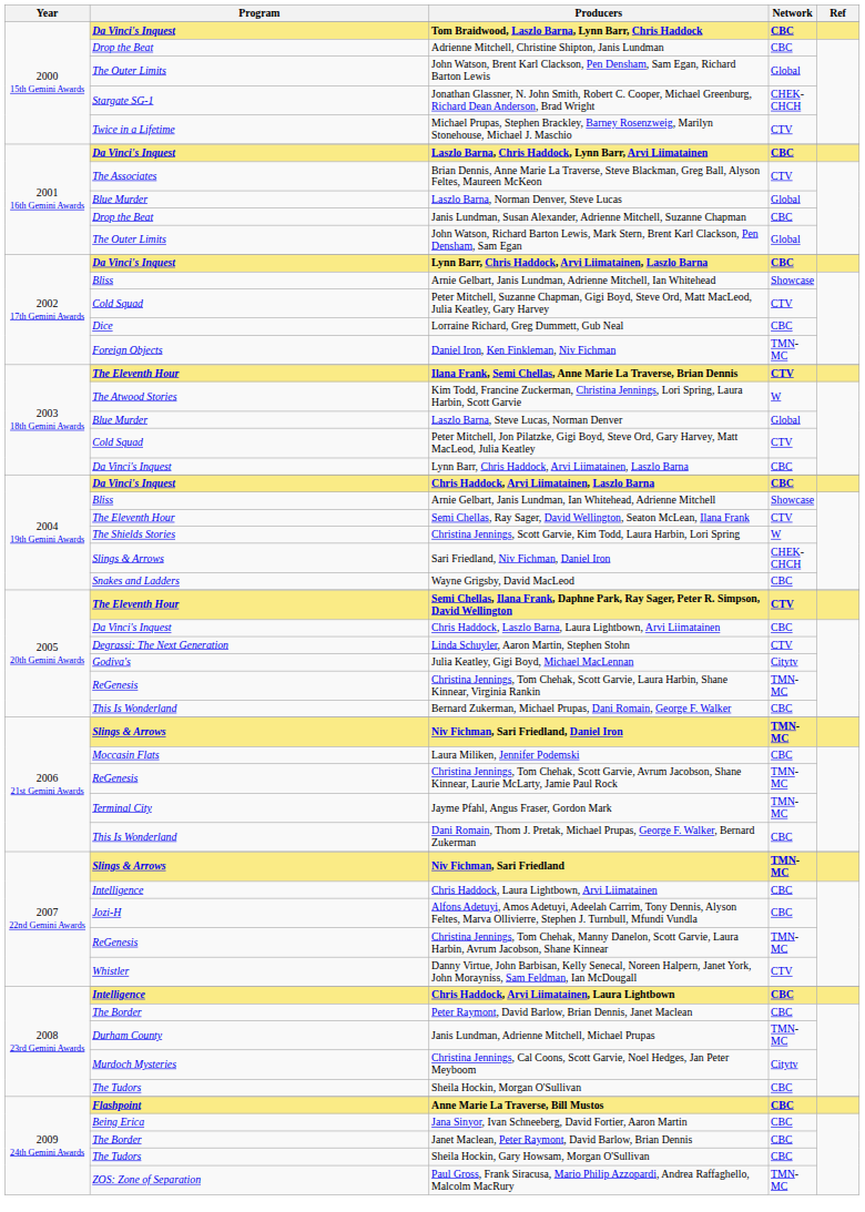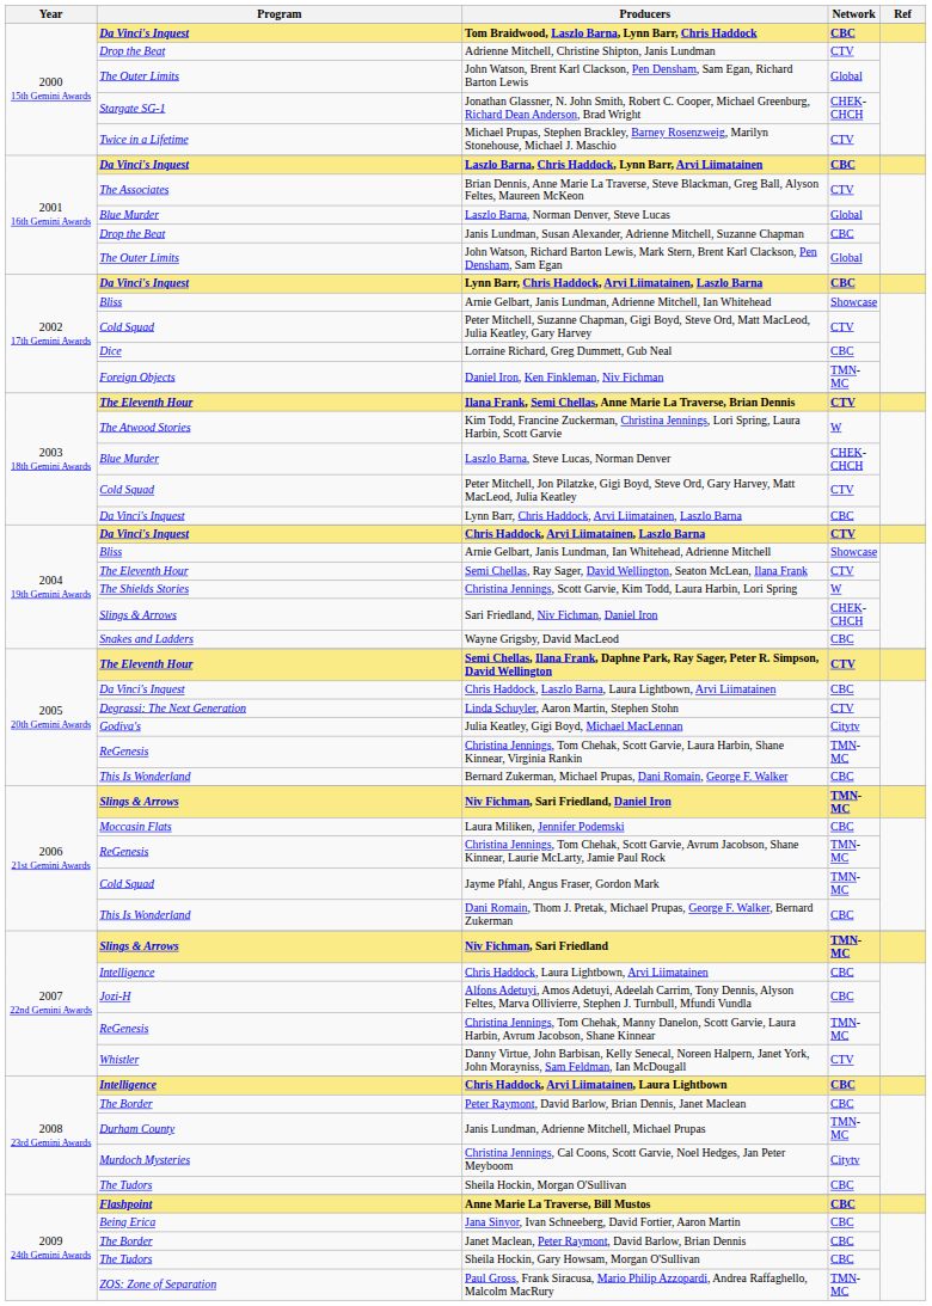Adrienne Mitchell, Christine Shipton, Janis Lundman | Network: CBC -> CTV
Laszlo Barna, Steve Lucas, Norman Denver | Network: Global -> CHEK-CHCH
Chris Haddock, Arvi Liimatainen, Laszlo Barna | Network: CBC -> CTV
Jayme Pfahl, Angus Fraser, Gordon Mark | Program: Terminal City -> Cold Squad
